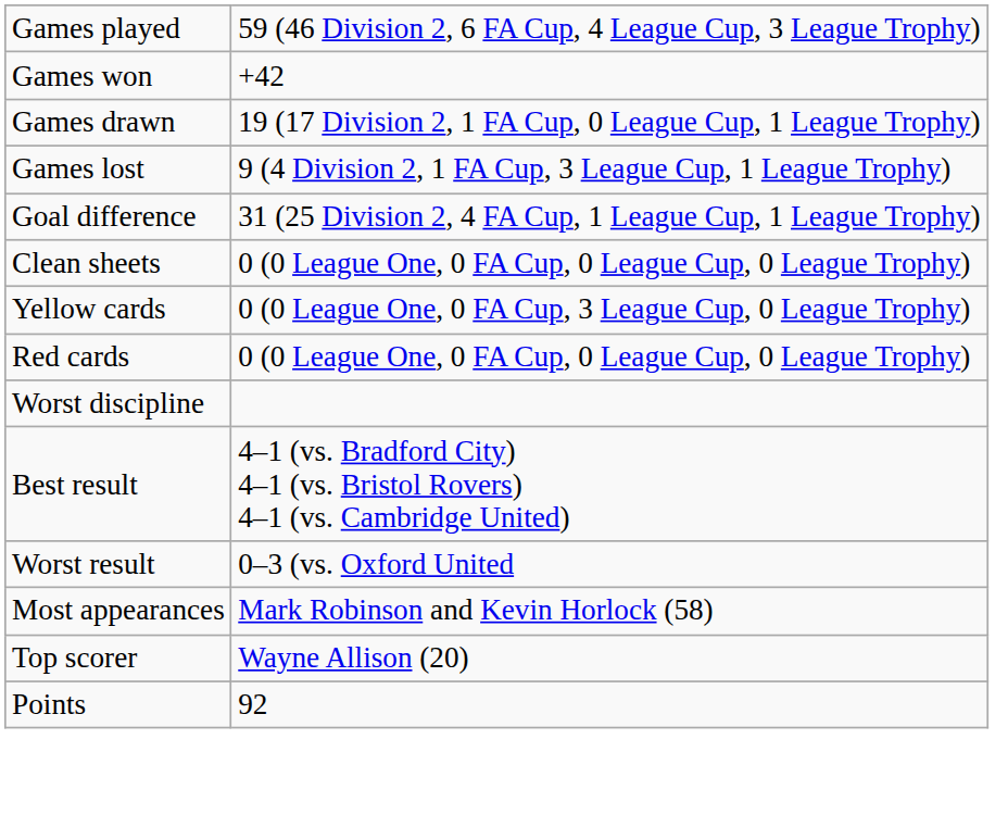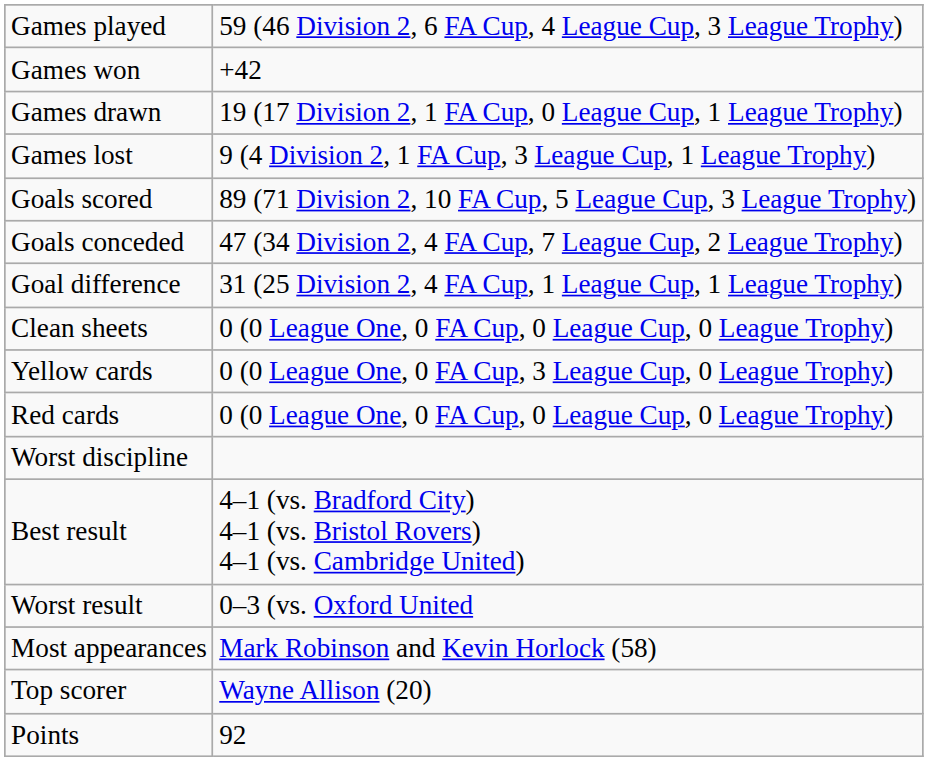+ row: Goals scored | 89 (71 Division 2, 10 FA Cup, 5 League Cup, 3 League Trophy)
+ row: Goals conceded | 47 (34 Division 2, 4 FA Cup, 7 League Cup, 2 League Trophy)
